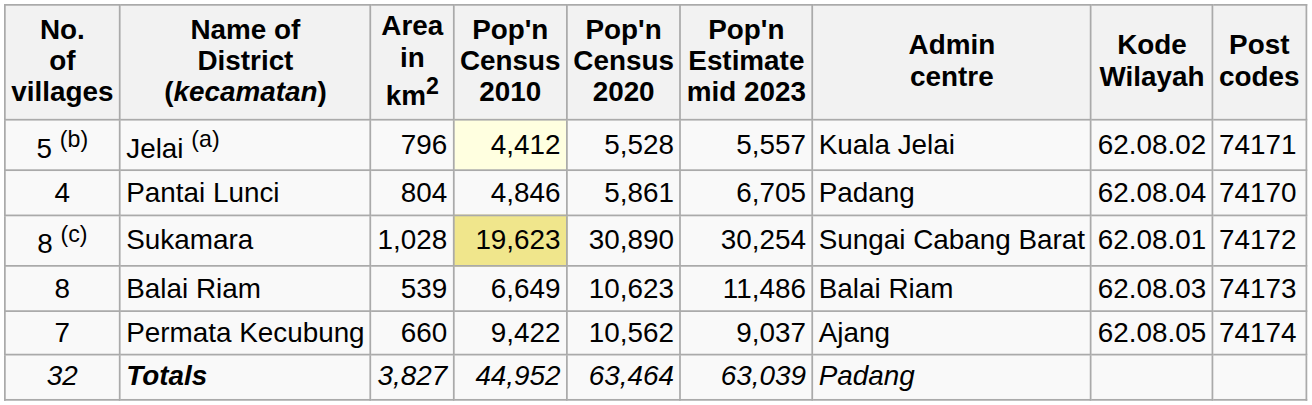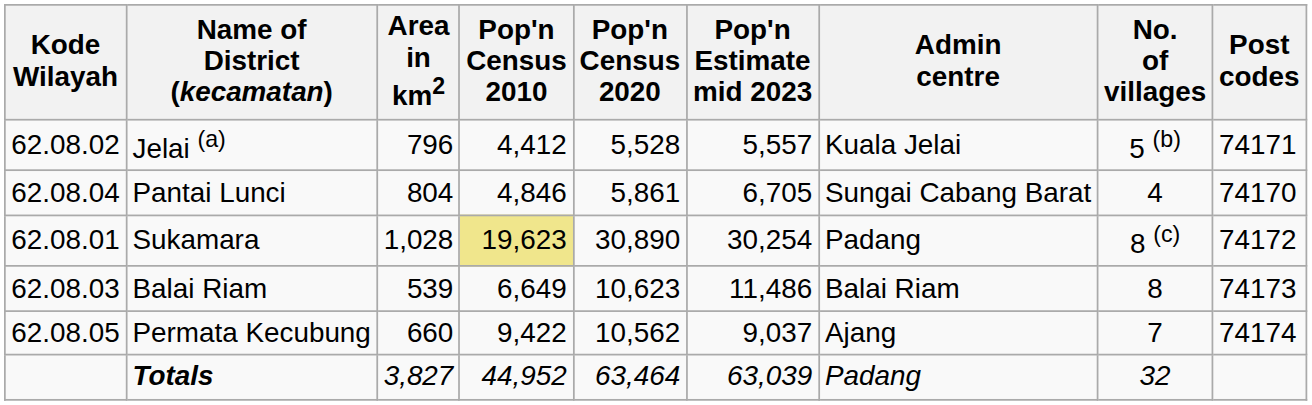columns swapped: Kode Wilayah <-> No. of villages
Jelai (a) | Pop'n Census 2010: lightyellow background -> no background
Pantai Lunci | Admin centre: Padang -> Sungai Cabang Barat
Sukamara | Admin centre: Sungai Cabang Barat -> Padang
